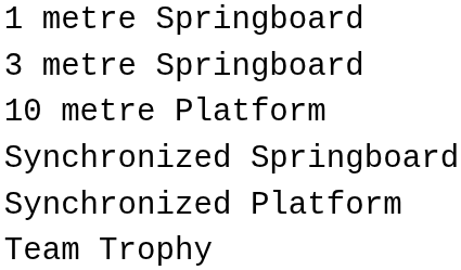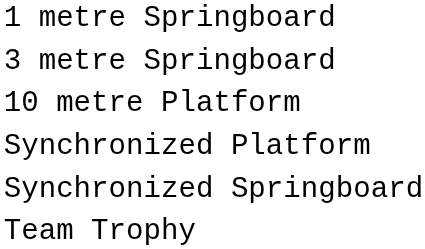rows swapped: Synchronized Springboard <-> Synchronized Platform
